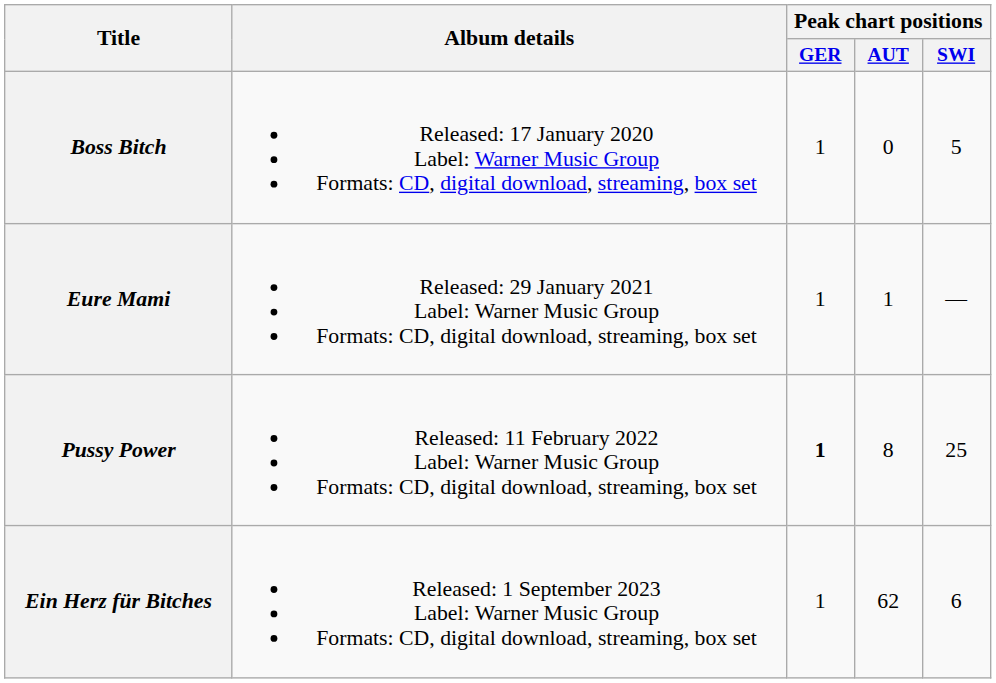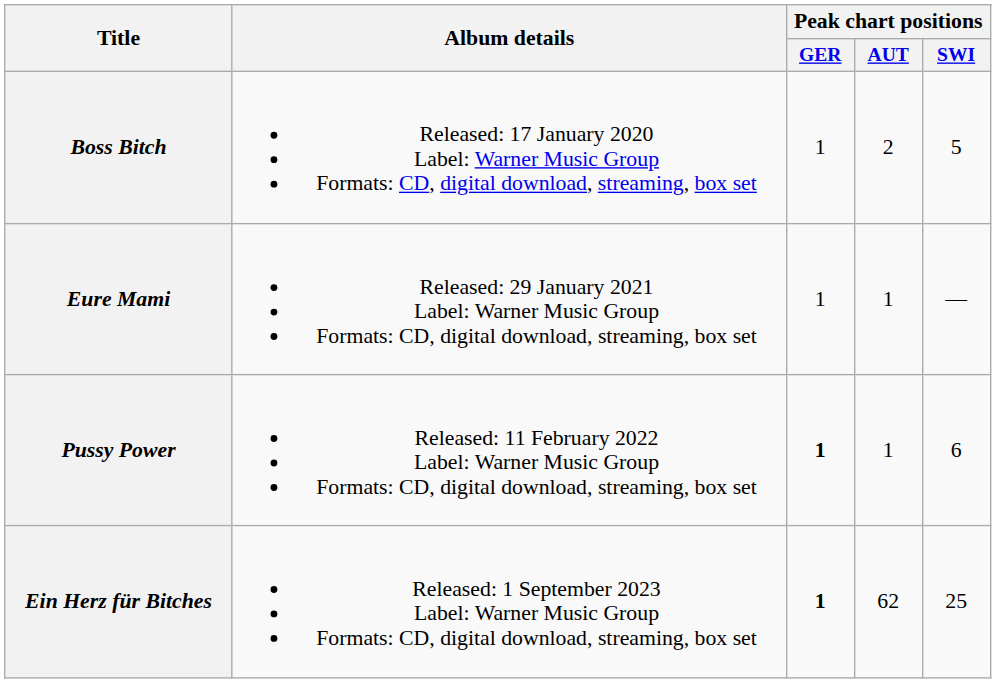Boss Bitch | Peak chart positions / AUT: 0 -> 2
Pussy Power | Peak chart positions / AUT: 8 -> 1
Pussy Power | Peak chart positions / SWI: 25 -> 6
Ein Herz für Bitches | Peak chart positions / GER: normal -> bold
Ein Herz für Bitches | Peak chart positions / SWI: 6 -> 25
